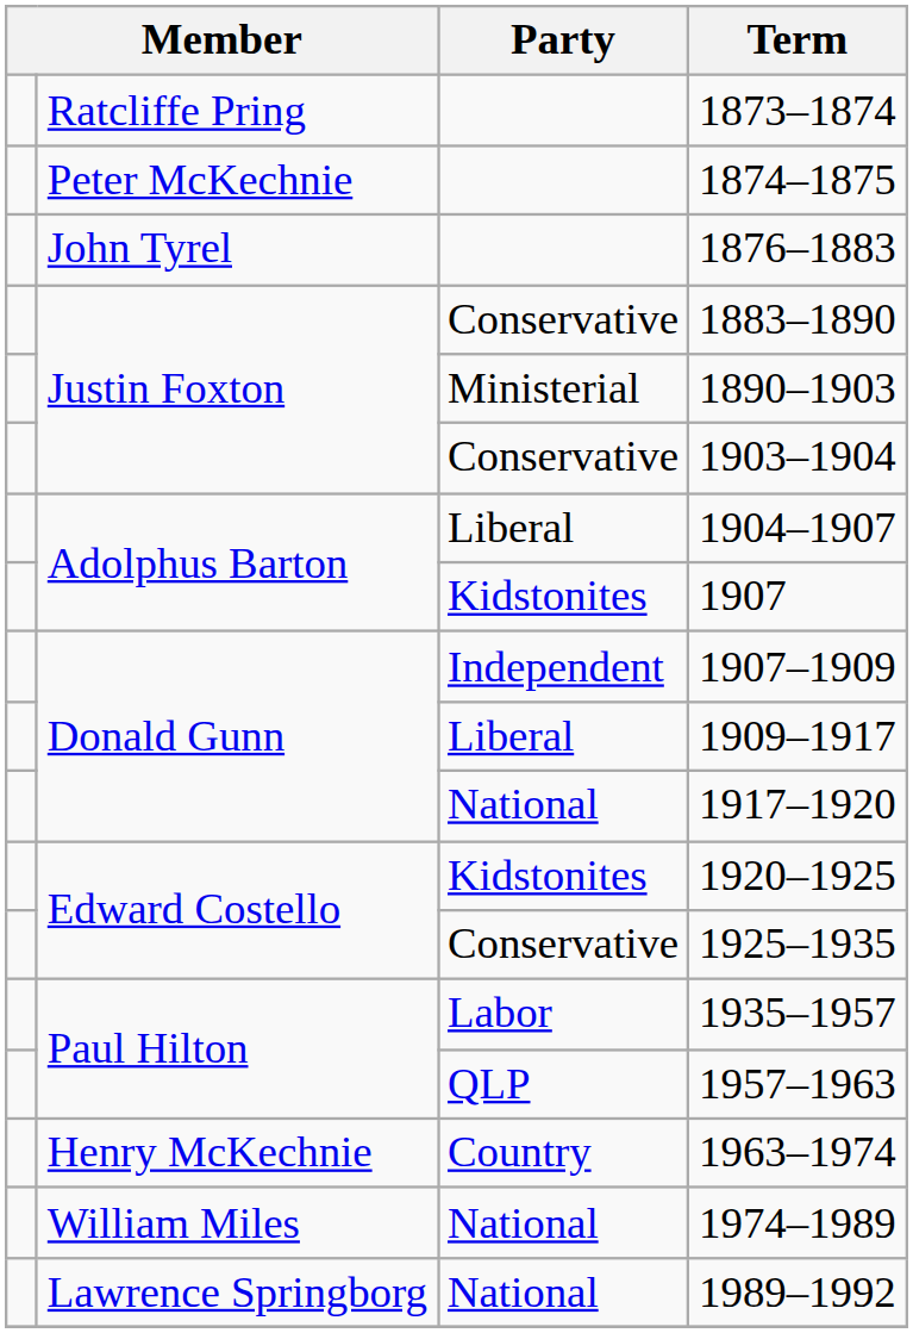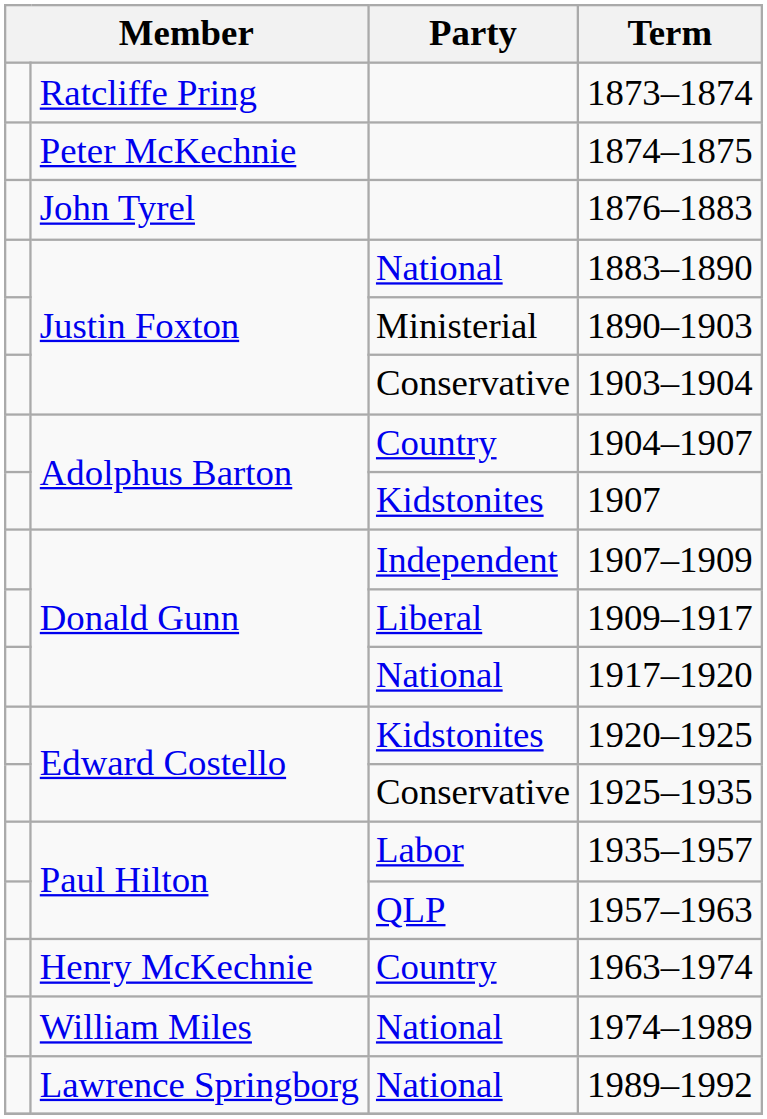1883–1890 | Party: Conservative -> National
1904–1907 | Party: Liberal -> Country
